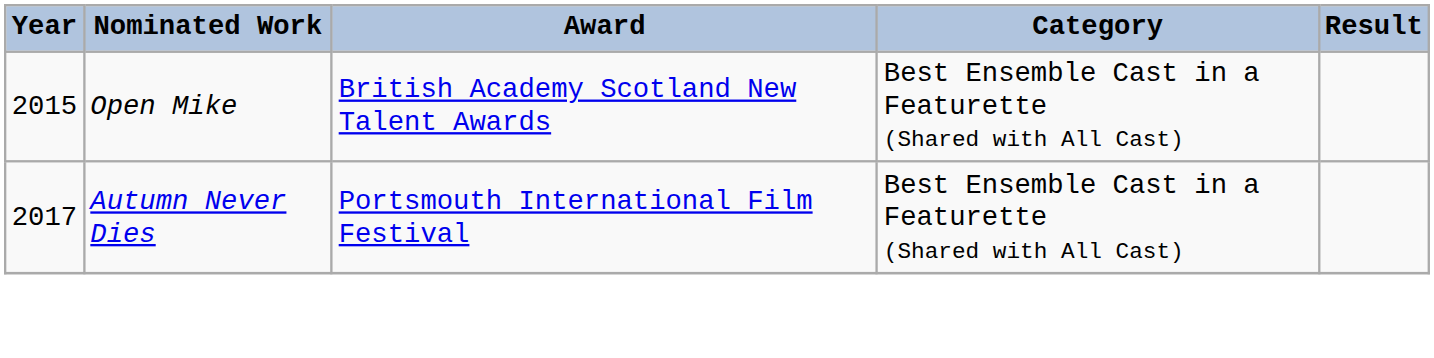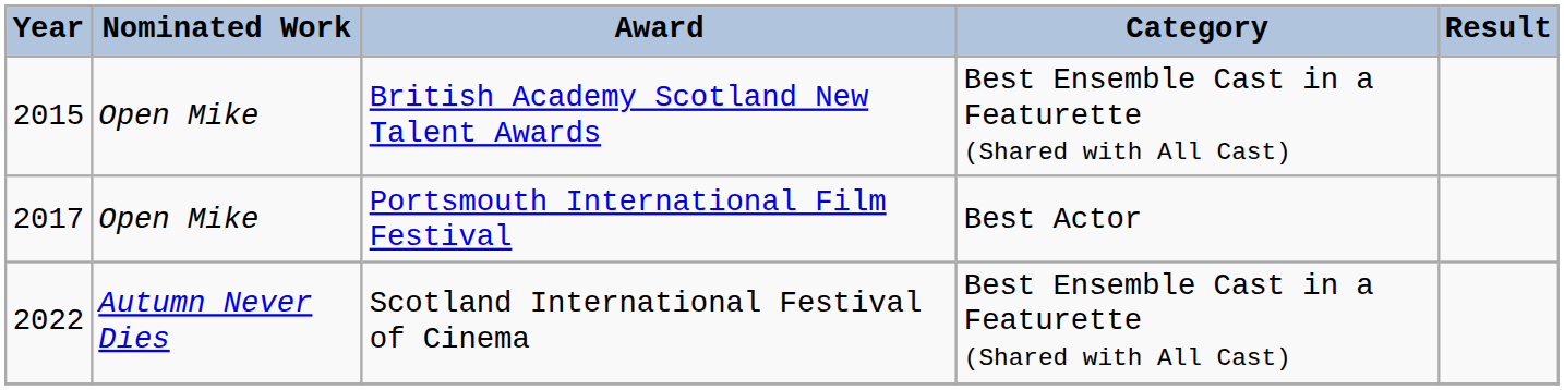Portsmouth International Film Festival | Nominated Work: Autumn Never Dies -> Open Mike
Portsmouth International Film Festival | Category: Best Ensemble Cast in a Featurette (Shared with All Cast) -> Best Actor
+ row: 2022 | Autumn Never Dies | Scotland International Festival of Cinema | Best Ensemble Cast in a Featurette (Shared with All Cast)
